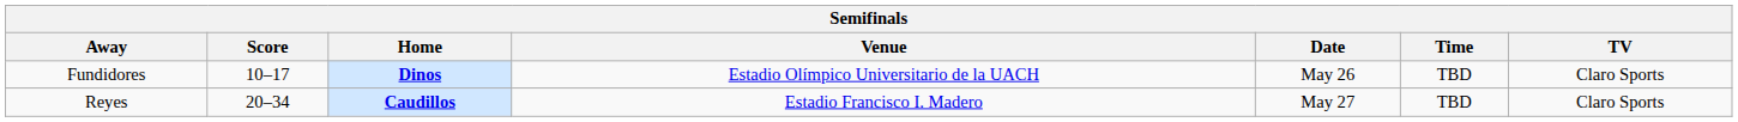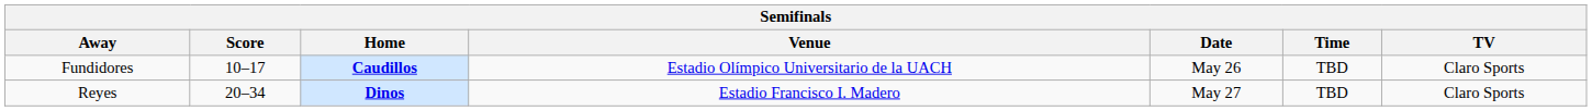Fundidores | Home: Dinos -> Caudillos
Reyes | Home: Caudillos -> Dinos
